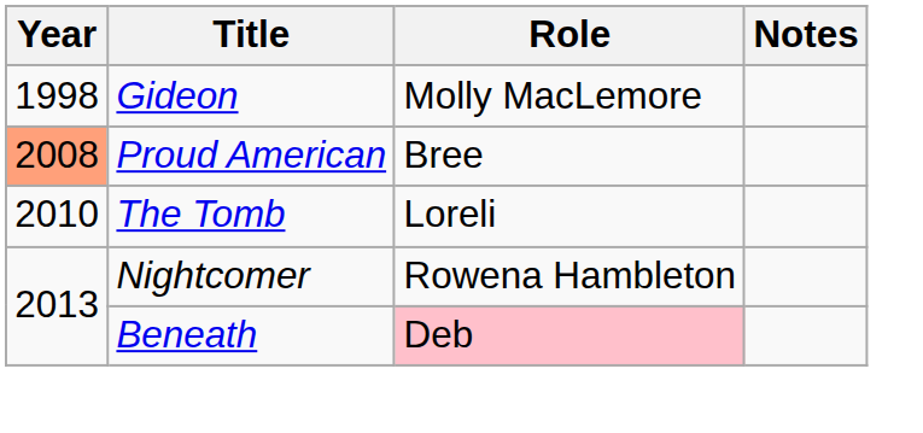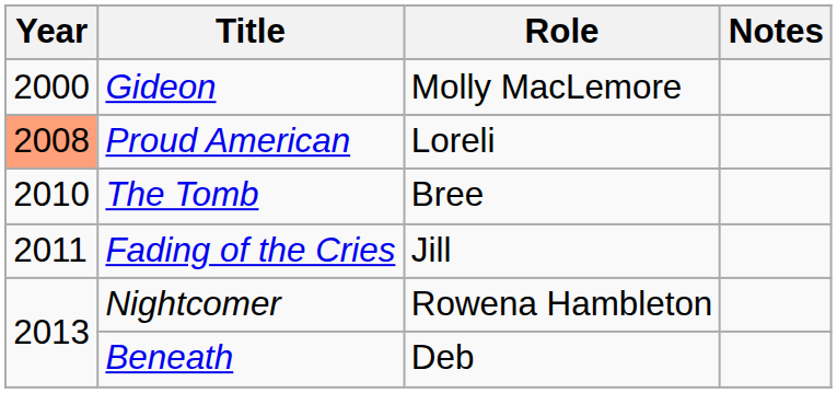Gideon | Year: 1998 -> 2000
Proud American | Role: Bree -> Loreli
The Tomb | Role: Loreli -> Bree
+ row: 2011 | Fading of the Cries | Jill
Beneath | Role: pink background -> no background
